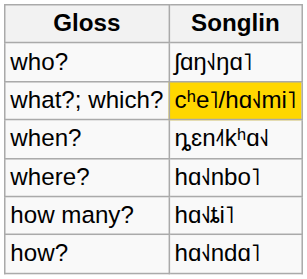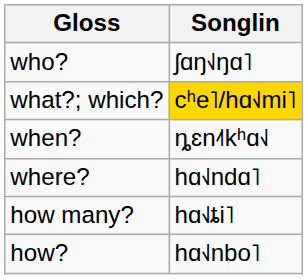where? | Songlin: hɑ˧˩nbo˥ -> hɑ˧˩ndɑ˥
how? | Songlin: hɑ˧˩ndɑ˥ -> hɑ˧˩nbo˥
